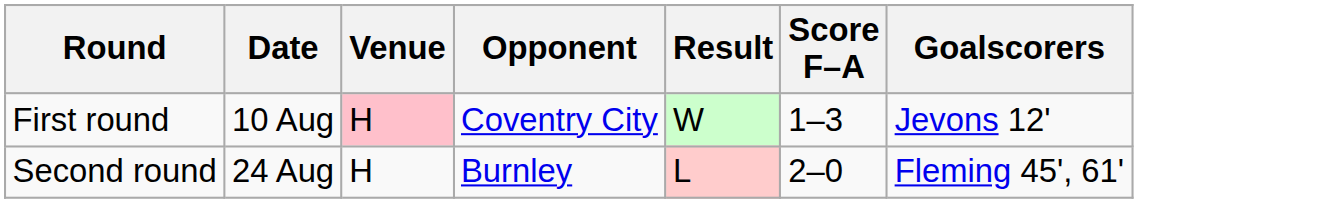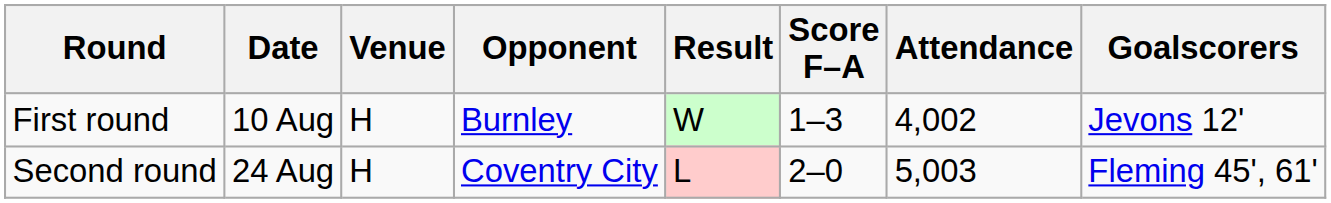+ column: Attendance | 4,002 | 5,003
First round | Venue: pink background -> no background
First round | Opponent: Coventry City -> Burnley
Second round | Opponent: Burnley -> Coventry City
